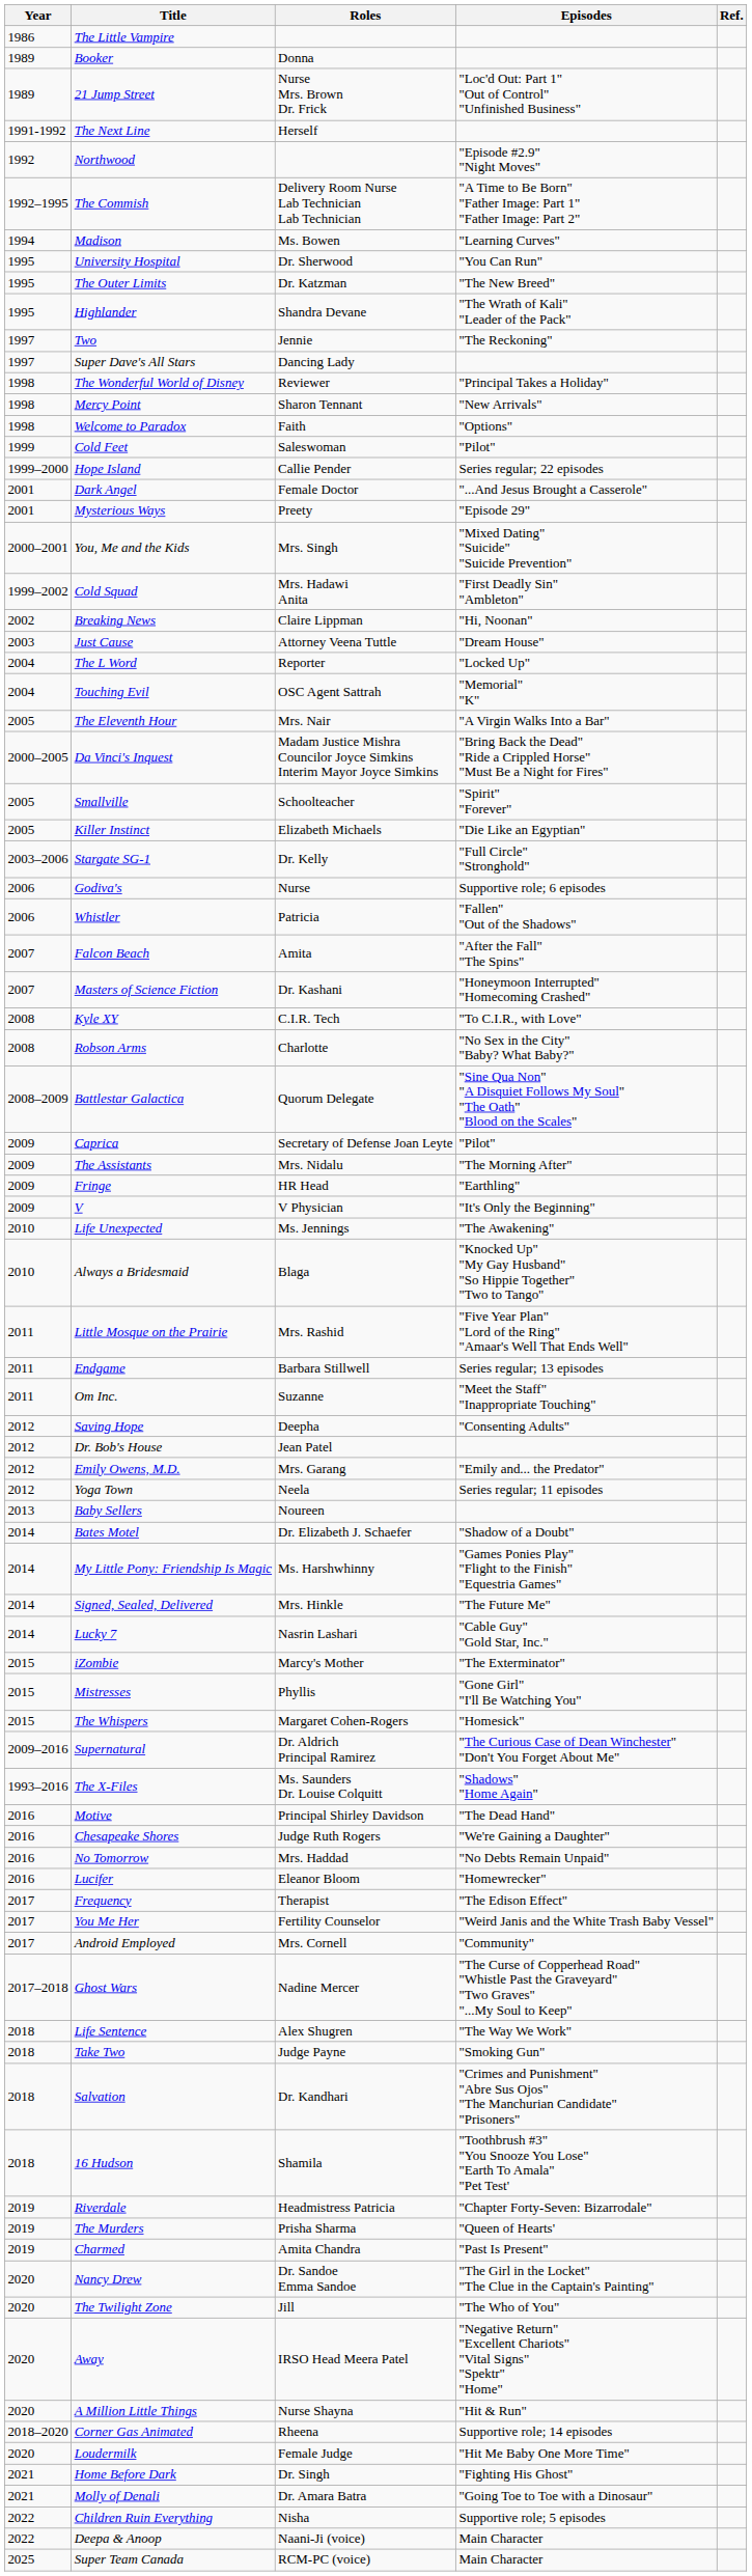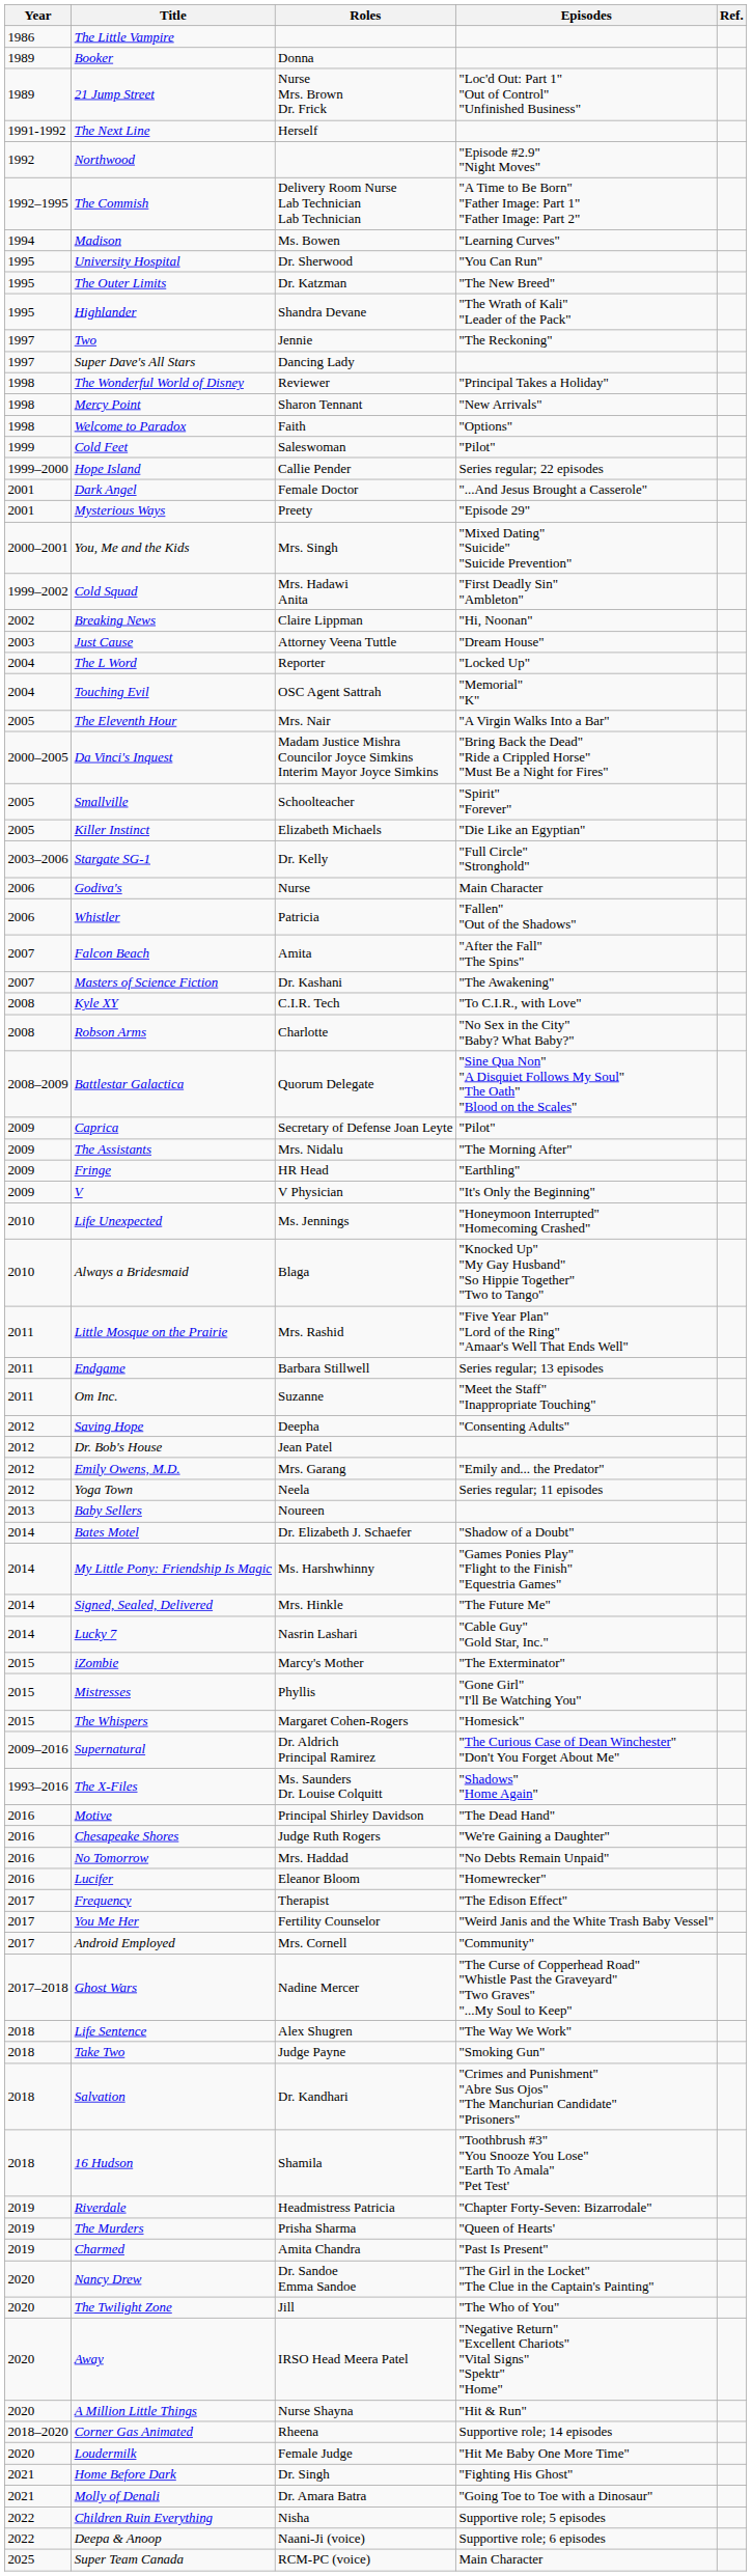Godiva's | Episodes: Supportive role; 6 episodes -> Main Character
Masters of Science Fiction | Episodes: "Honeymoon Interrupted" "Homecoming Crashed" -> "The Awakening"
Life Unexpected | Episodes: "The Awakening" -> "Honeymoon Interrupted" "Homecoming Crashed"
Deepa & Anoop | Episodes: Main Character -> Supportive role; 6 episodes
